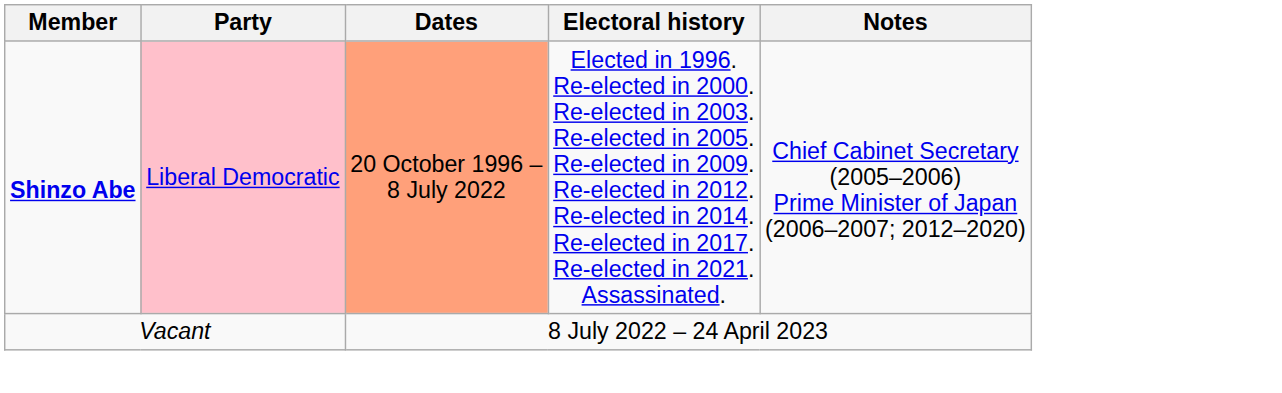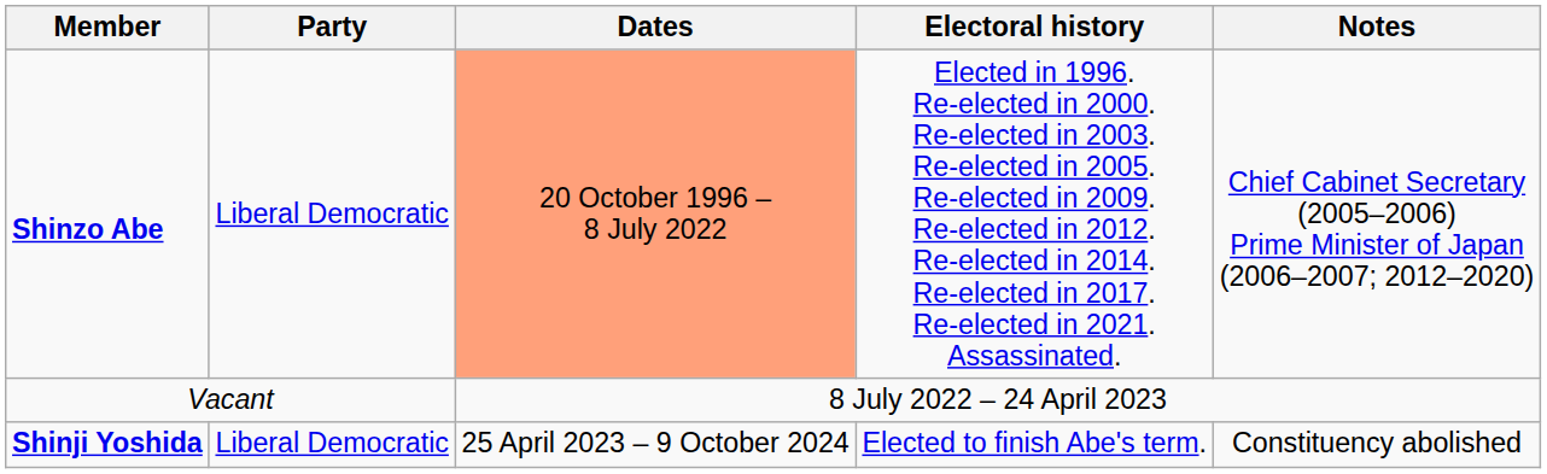Shinzo Abe | Party: pink background -> no background
+ row: Shinji Yoshida | Liberal Democratic | 25 April 2023 – 9 October 2024 | Elected to finish Abe's term. | Constituency abolished
